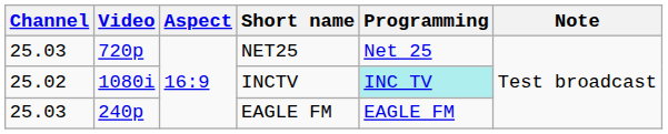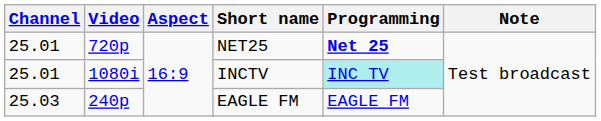NET25 | Channel: 25.03 -> 25.01
NET25 | Programming: normal -> bold
INCTV | Channel: 25.02 -> 25.01
